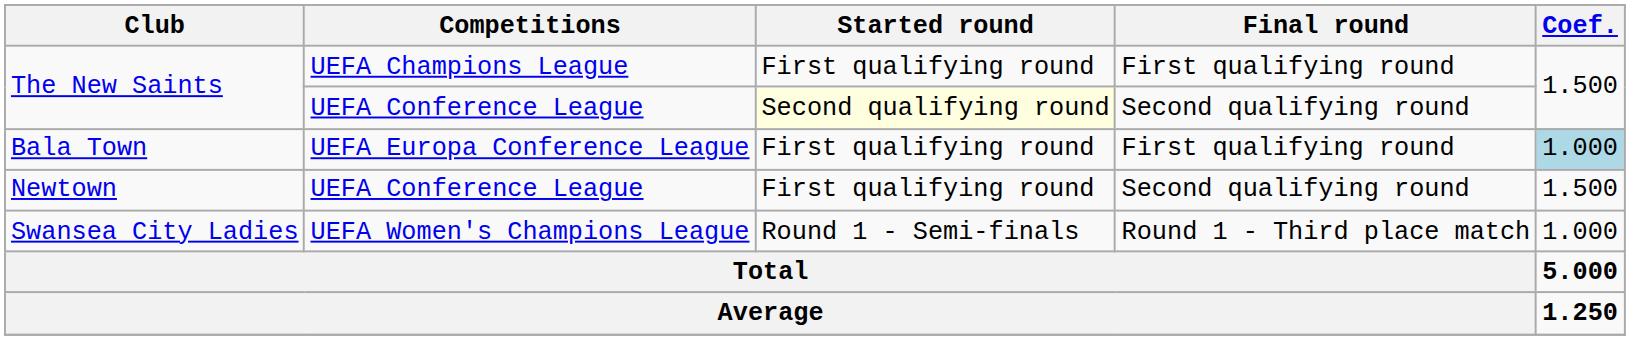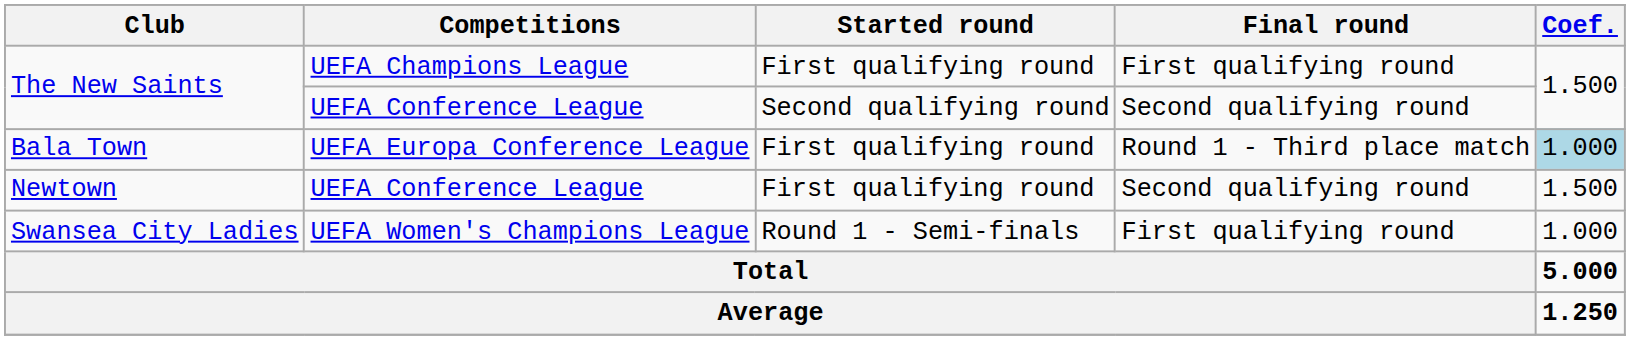The New Saints / UEFA Conference League | Started round: lightyellow background -> no background
Bala Town | Final round: First qualifying round -> Round 1 - Third place match
Swansea City Ladies | Final round: Round 1 - Third place match -> First qualifying round
